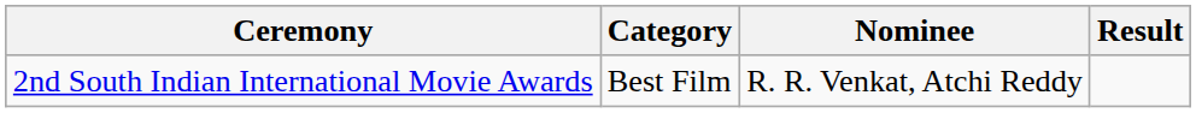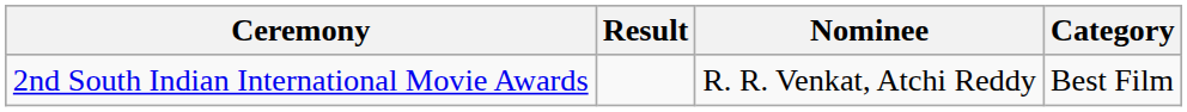columns swapped: Category <-> Result
